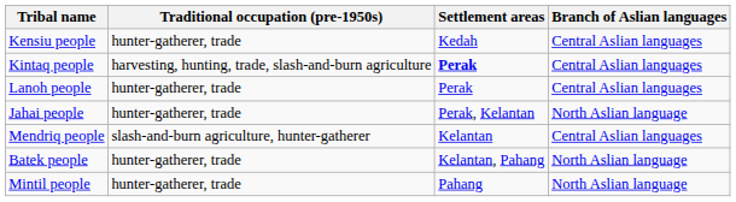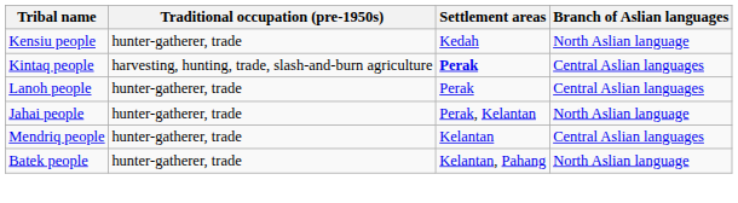Kensiu people | Branch of Aslian languages: Central Aslian languages -> North Aslian language
Mendriq people | Traditional occupation (pre-1950s): slash-and-burn agriculture, hunter-gatherer -> hunter-gatherer, trade
- row: Mintil people | hunter-gatherer, trade | Pahang | North Aslian language
